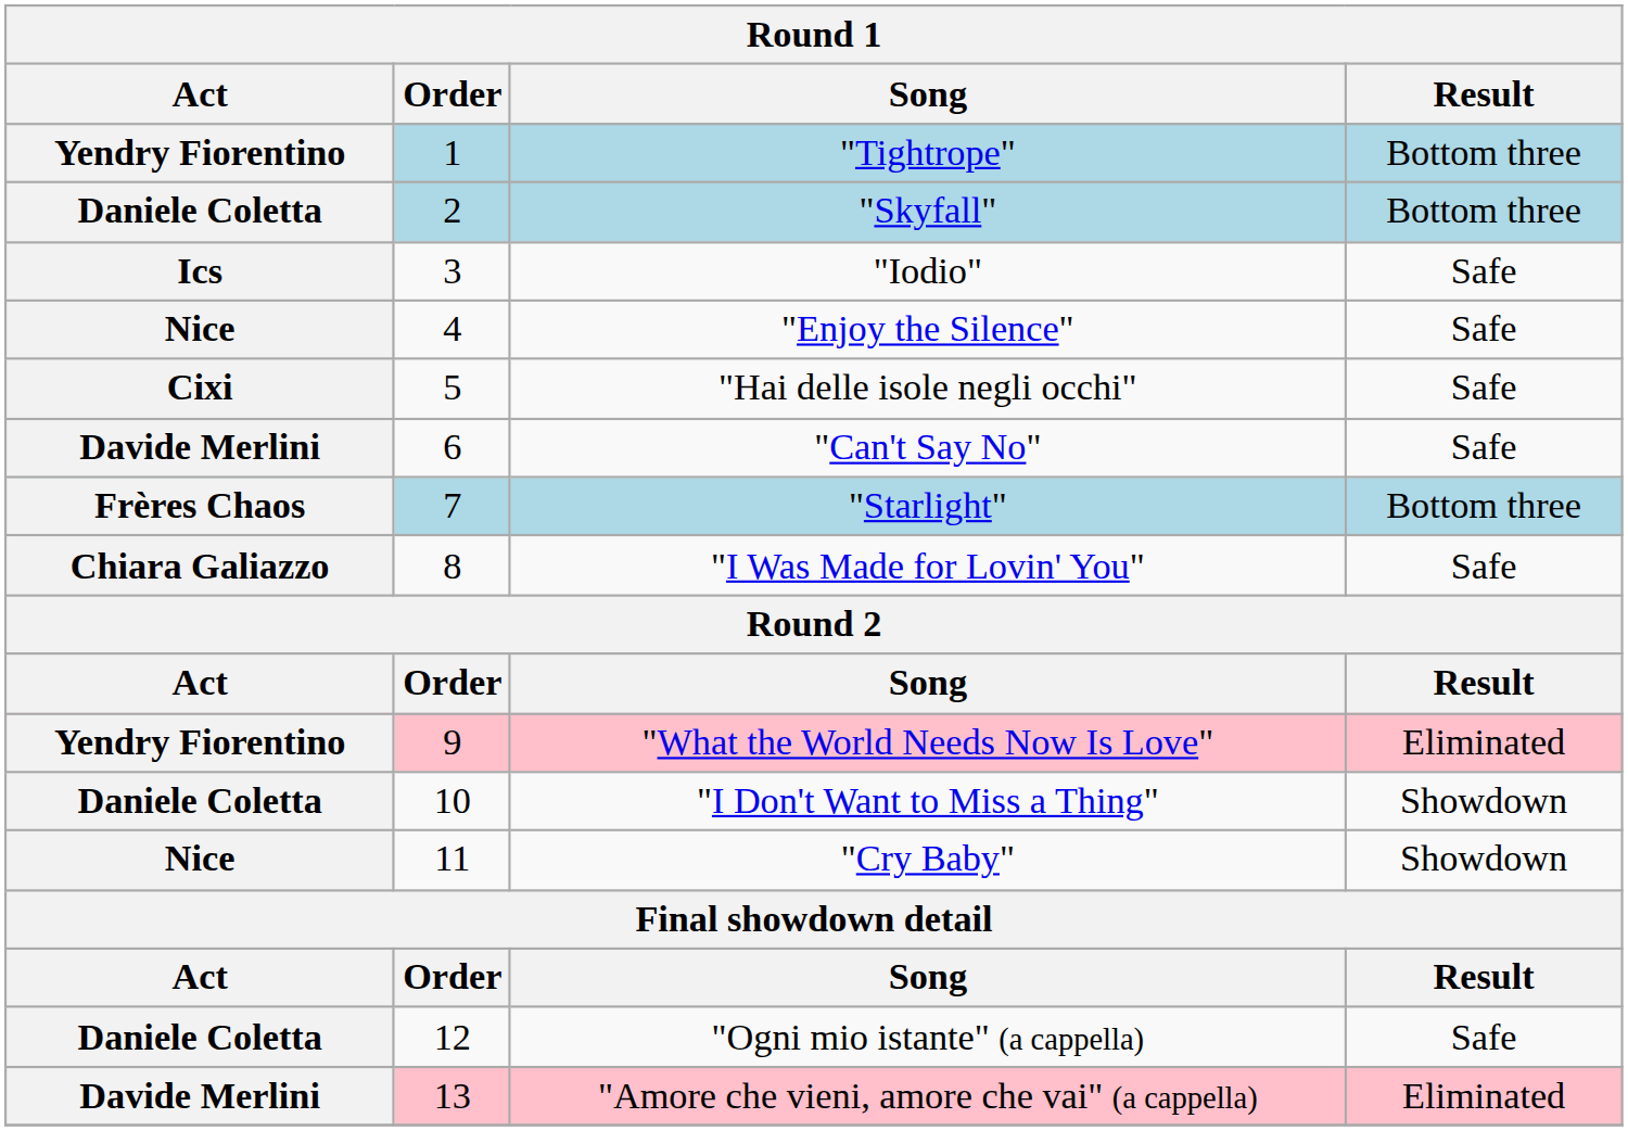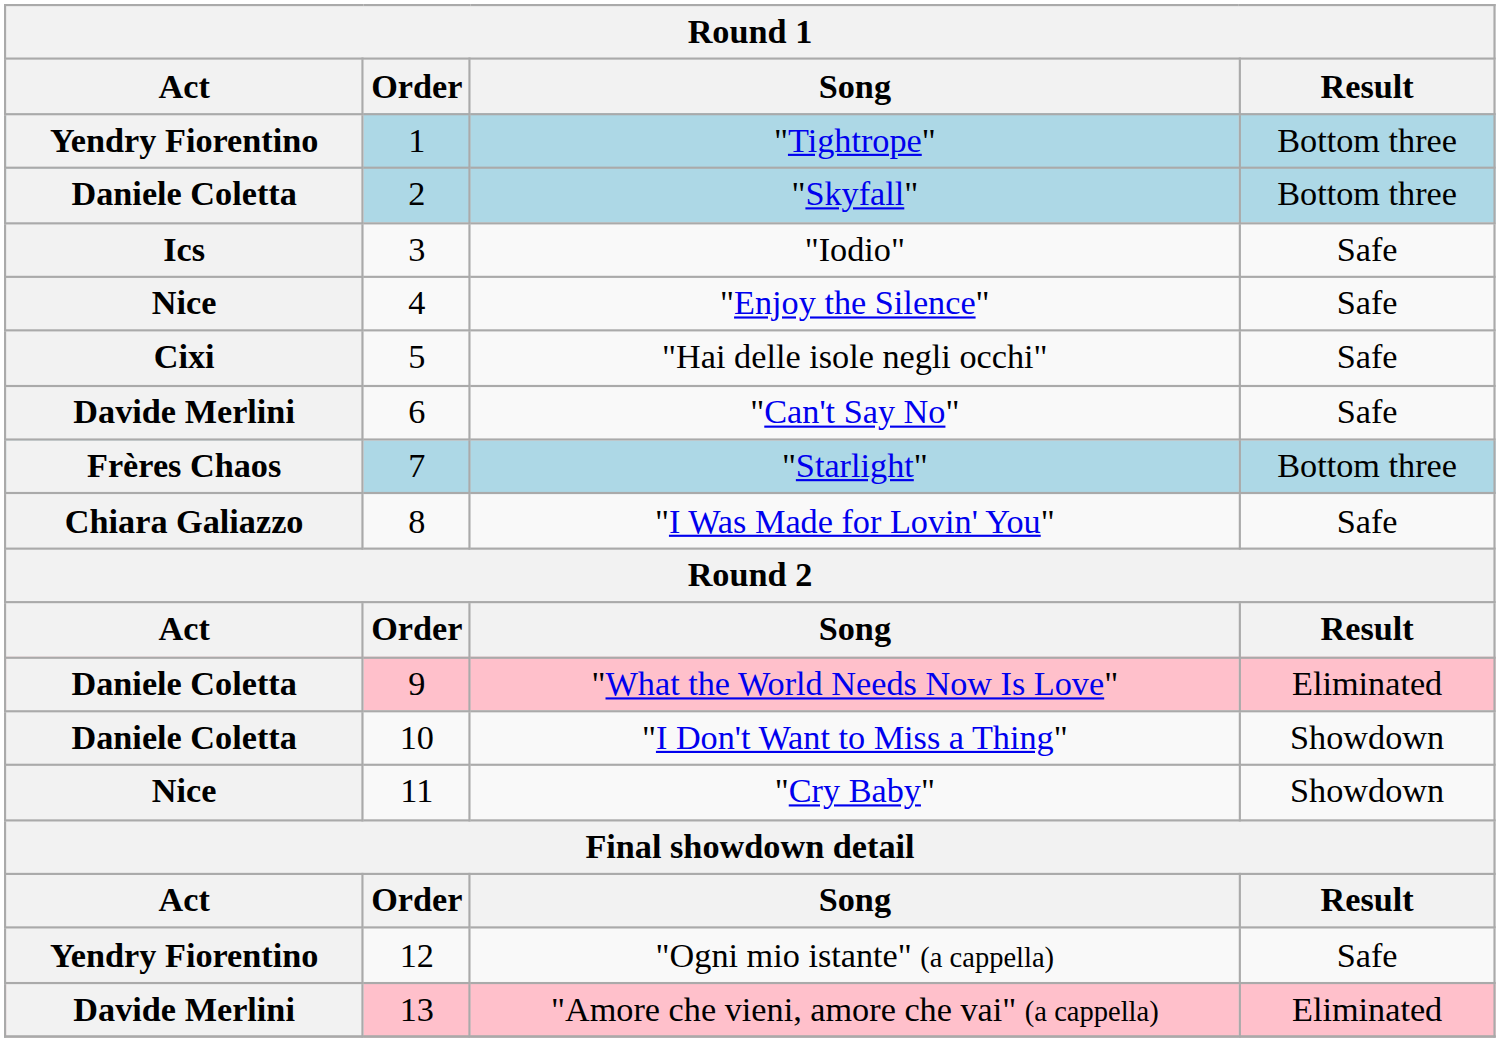"What the World Needs Now Is Love" | Act: Yendry Fiorentino -> Daniele Coletta
"Ogni mio istante" (a cappella) | Act: Daniele Coletta -> Yendry Fiorentino
